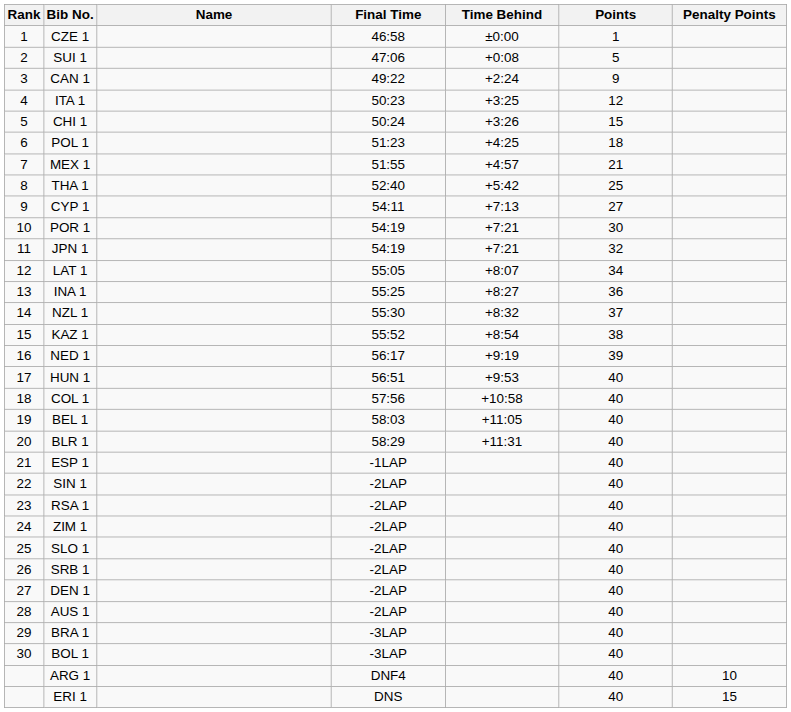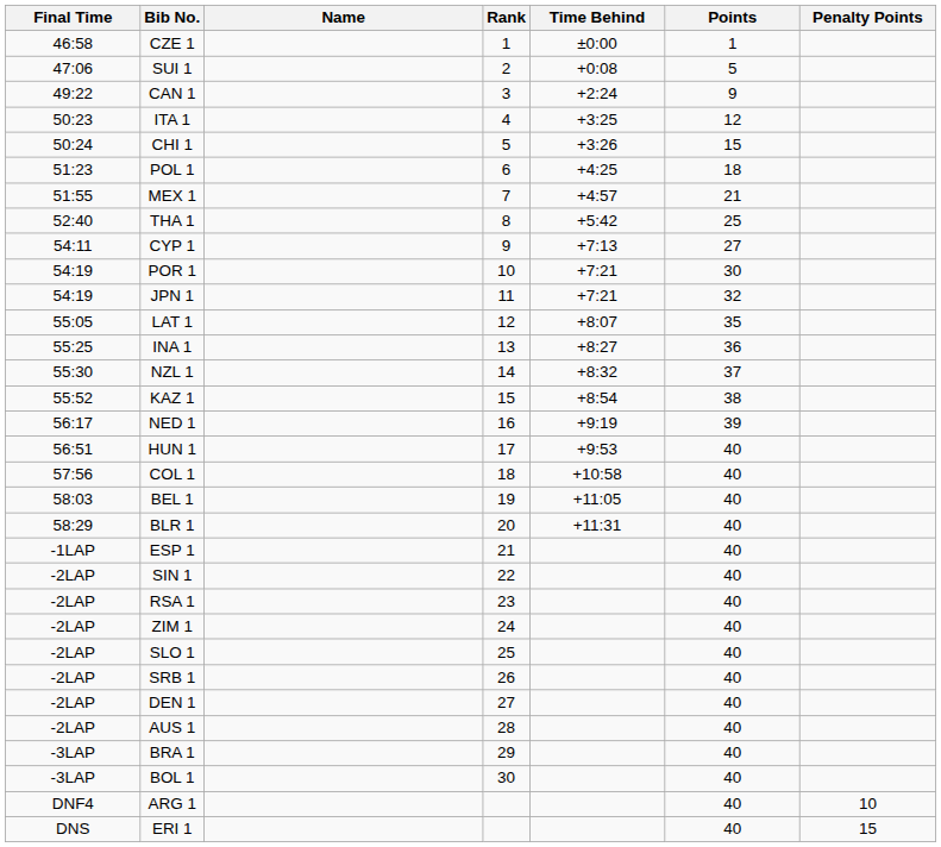columns swapped: Rank <-> Final Time
LAT 1 | Points: 34 -> 35
